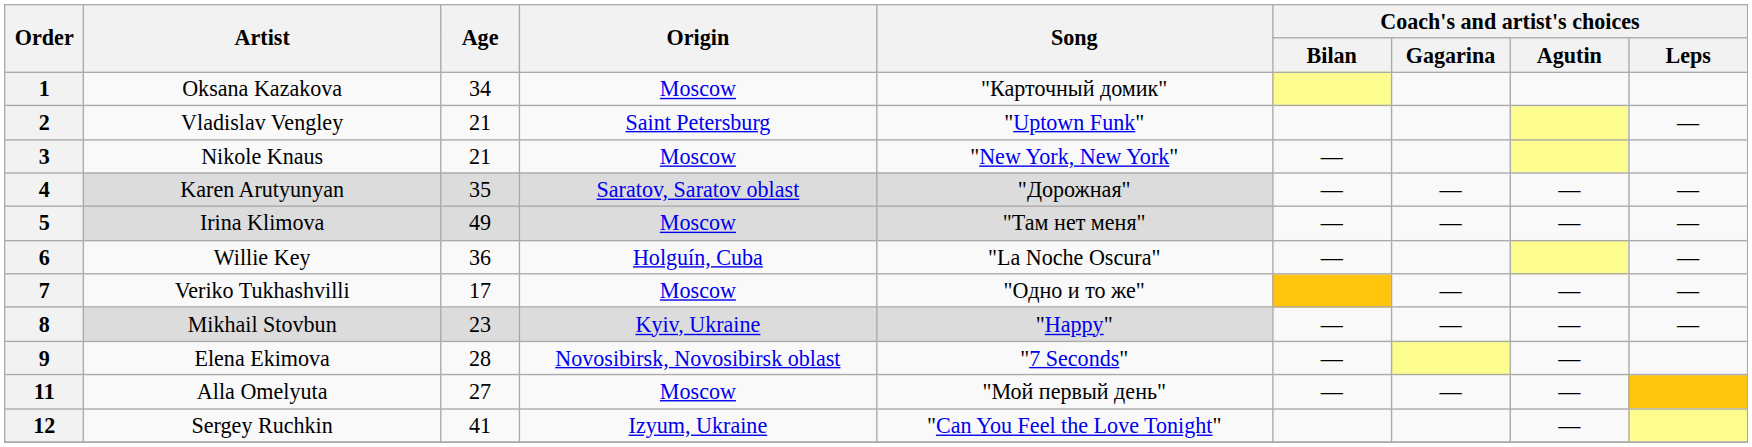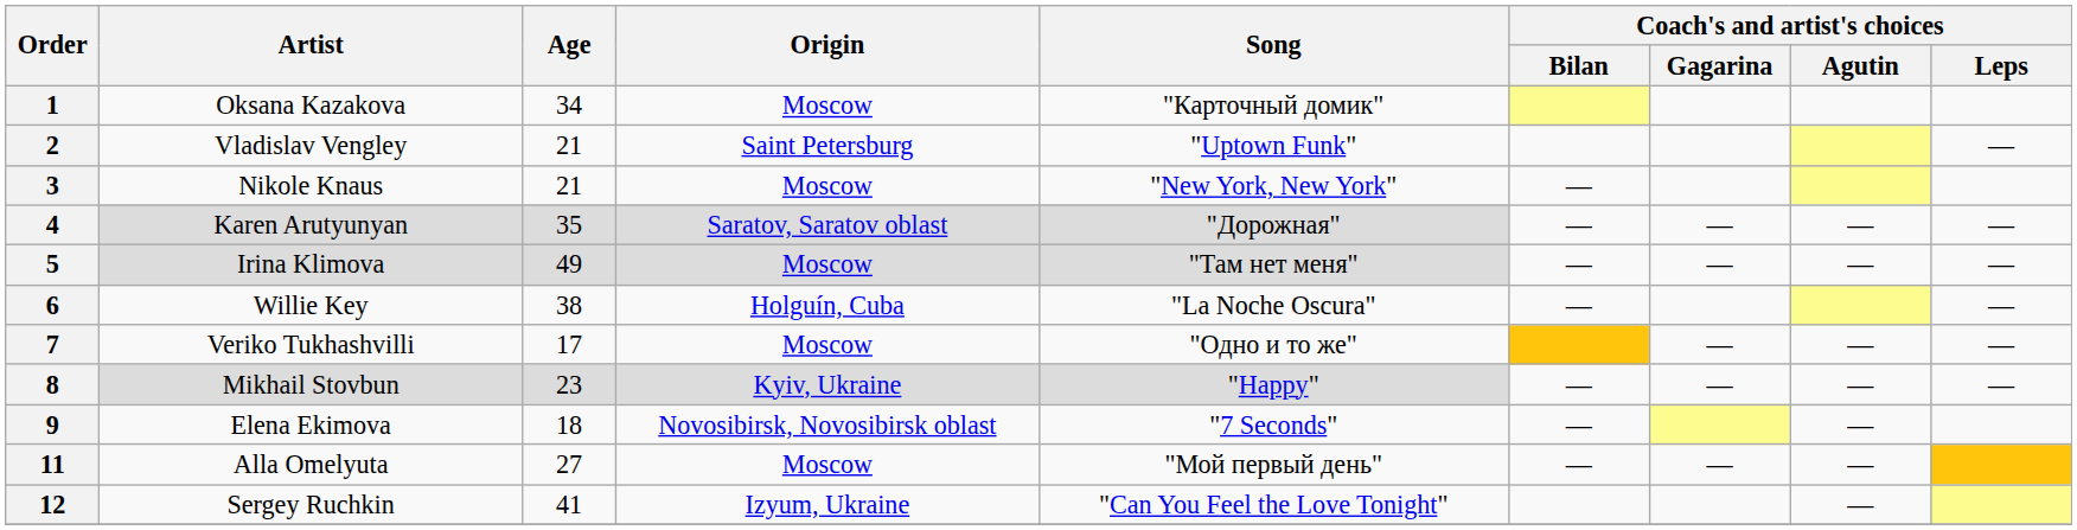6 | Age: 36 -> 38
9 | Age: 28 -> 18
